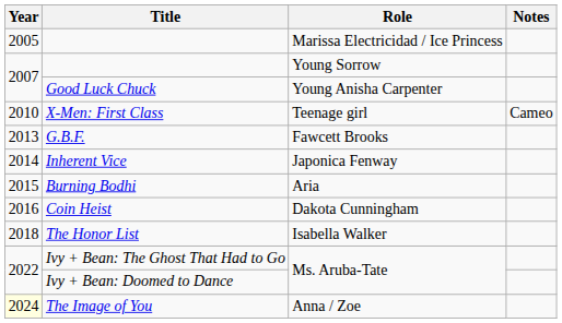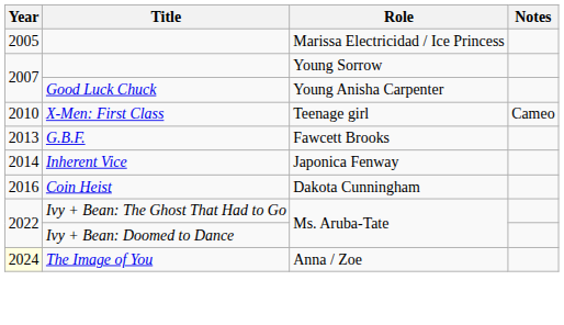- row: 2015 | Burning Bodhi | Aria
- row: 2018 | The Honor List | Isabella Walker
